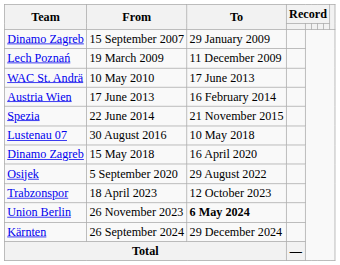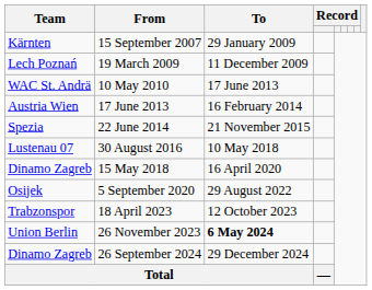15 September 2007 | Team: Dinamo Zagreb -> Kärnten
26 September 2024 | Team: Kärnten -> Dinamo Zagreb
